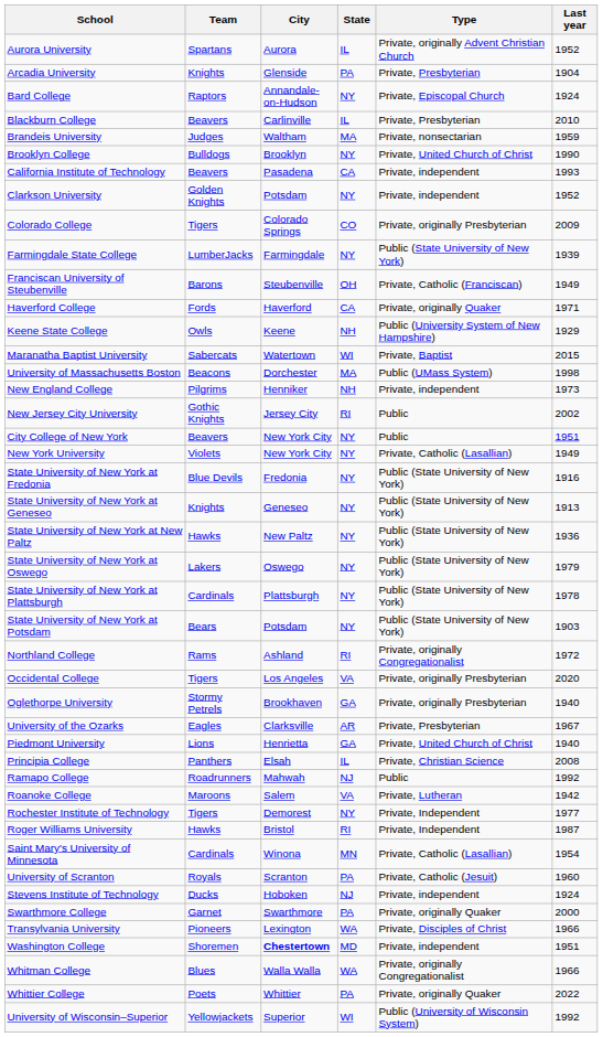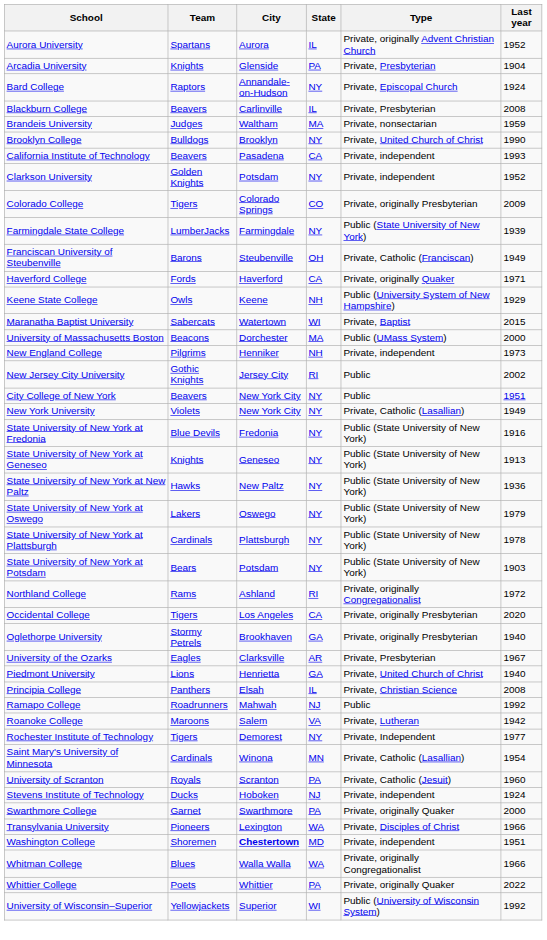Blackburn College | Last year: 2010 -> 2008
University of Massachusetts Boston | Last year: 1998 -> 2000
Occidental College | State: VA -> CA
- row: Roger Williams University | Hawks | Bristol | RI | Private, Independent | 1987
